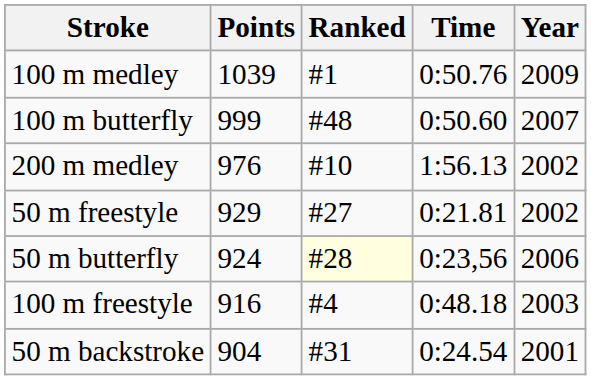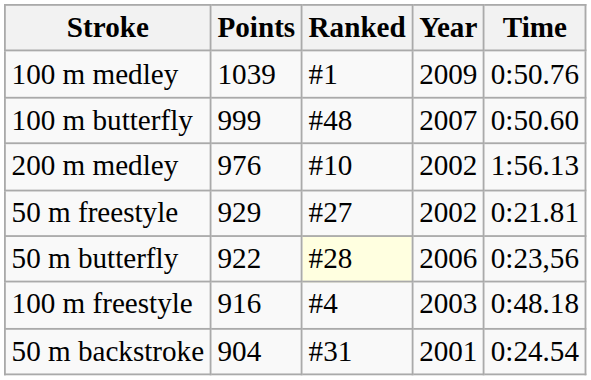columns swapped: Time <-> Year
50 m butterfly | Points: 924 -> 922
